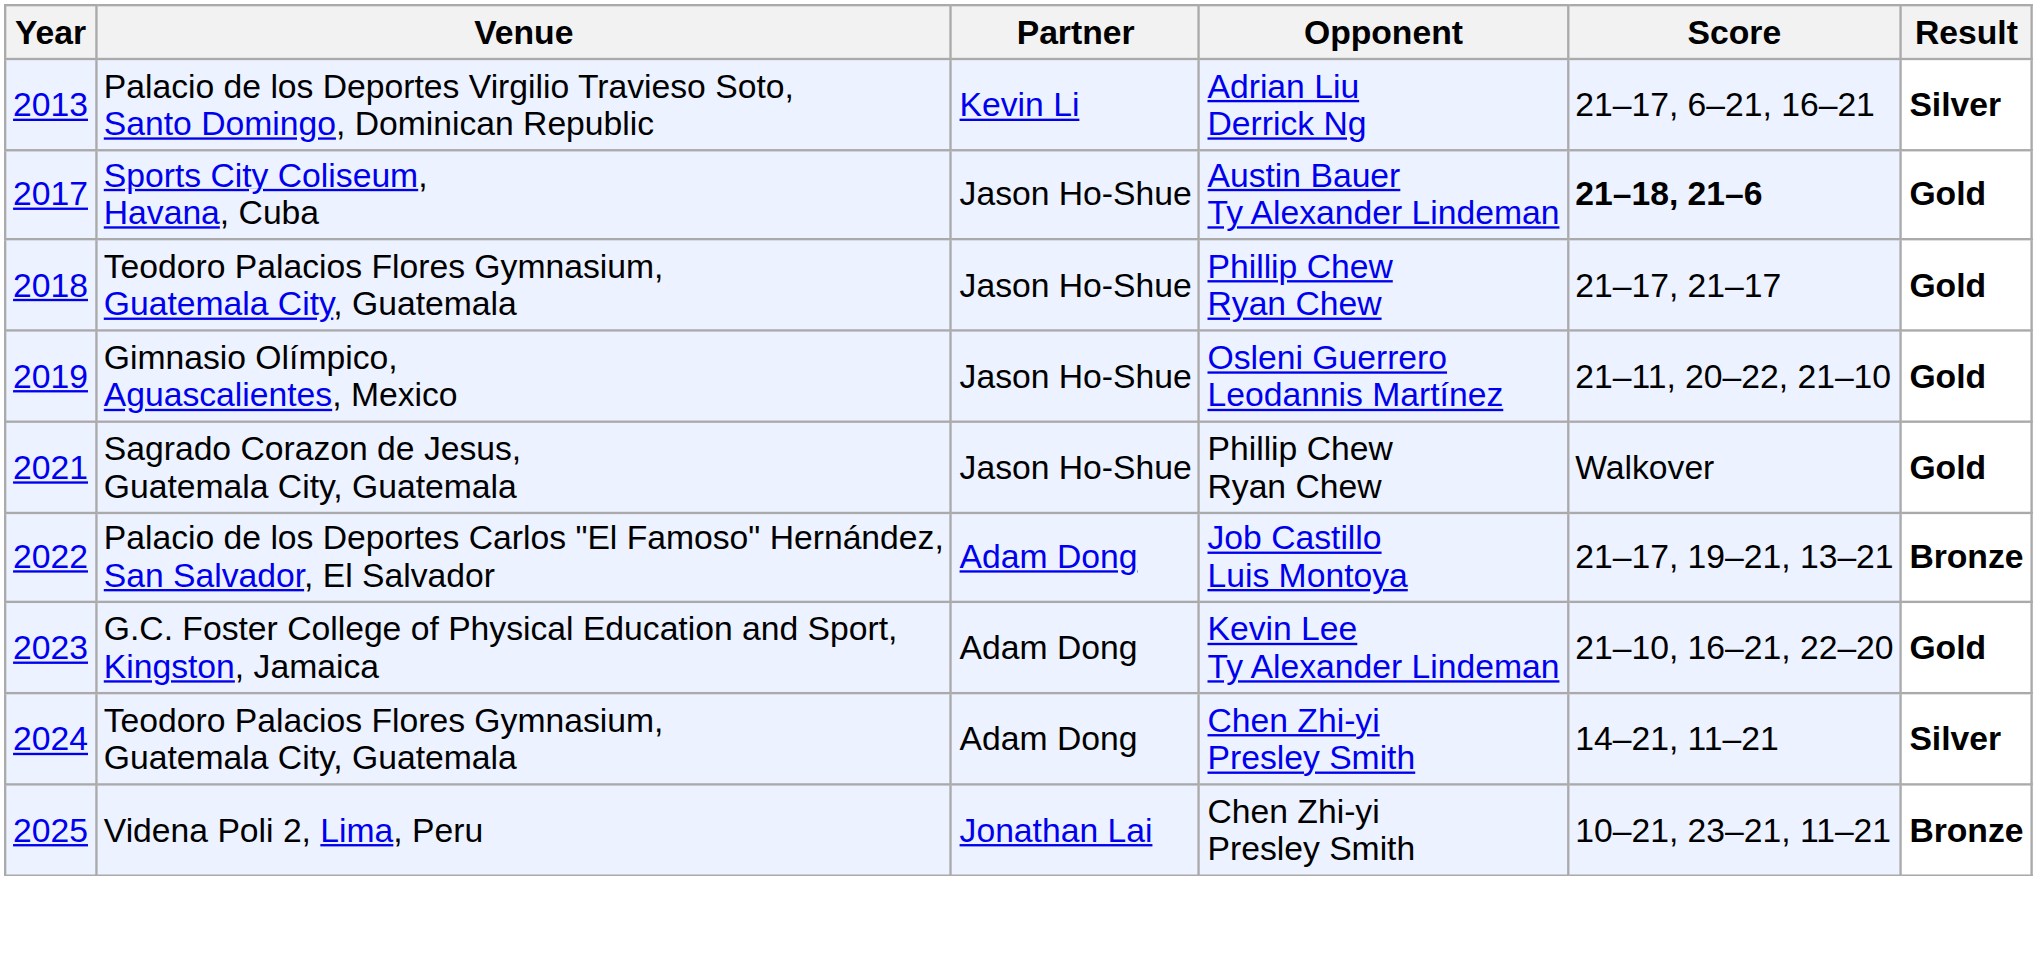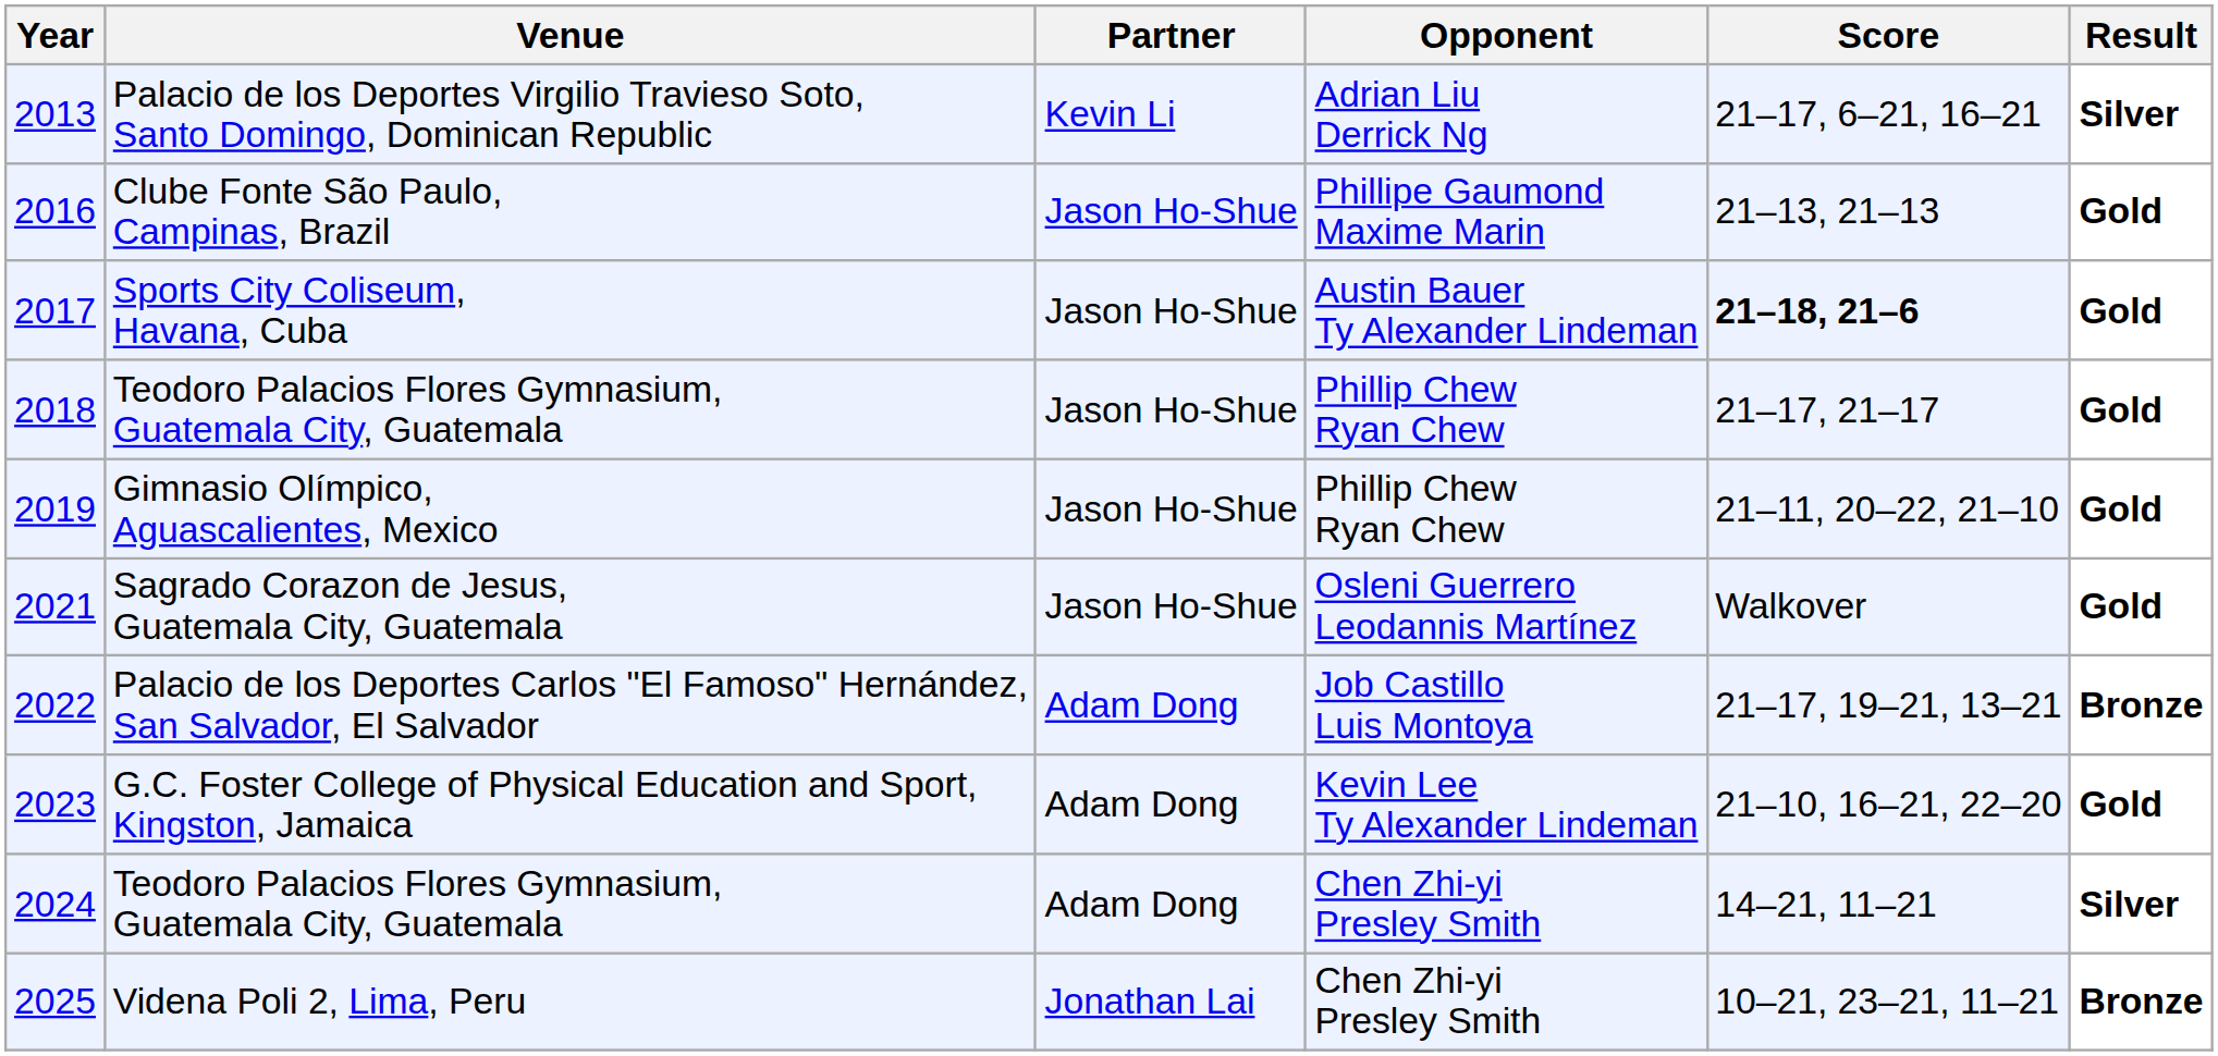+ row: 2016 | Clube Fonte São Paulo, Campinas, Brazil | Jason Ho-Shue | Phillipe Gaumond Maxime Marin | 21–13, 21–13 | Gold
Gimnasio Olímpico, Aguascalientes, Mexico | Opponent: Osleni Guerrero Leodannis Martínez -> Phillip Chew Ryan Chew
Sagrado Corazon de Jesus, Guatemala City, Guatemala | Opponent: Phillip Chew Ryan Chew -> Osleni Guerrero Leodannis Martínez
